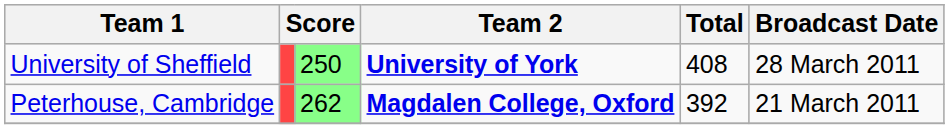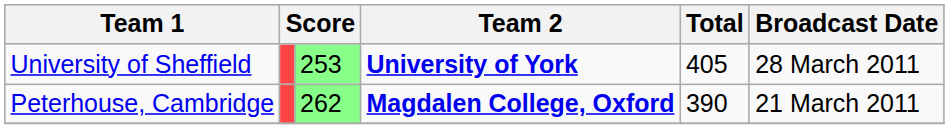University of Sheffield | column 3: 250 -> 253
University of Sheffield | Total: 408 -> 405
Peterhouse, Cambridge | Total: 392 -> 390
